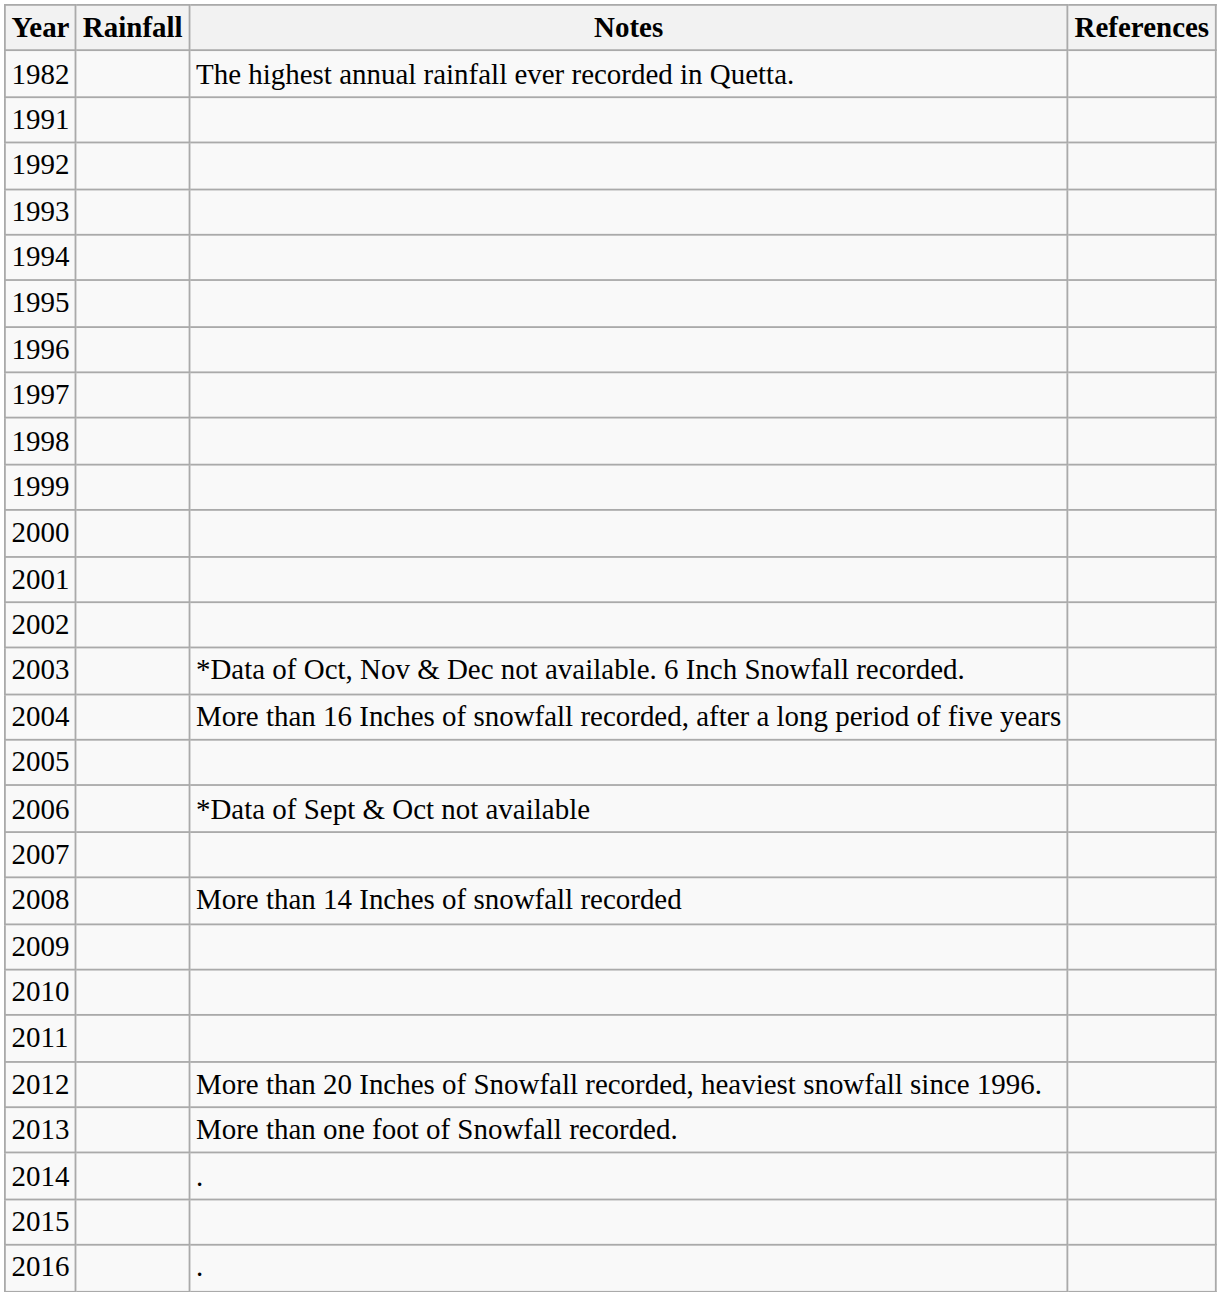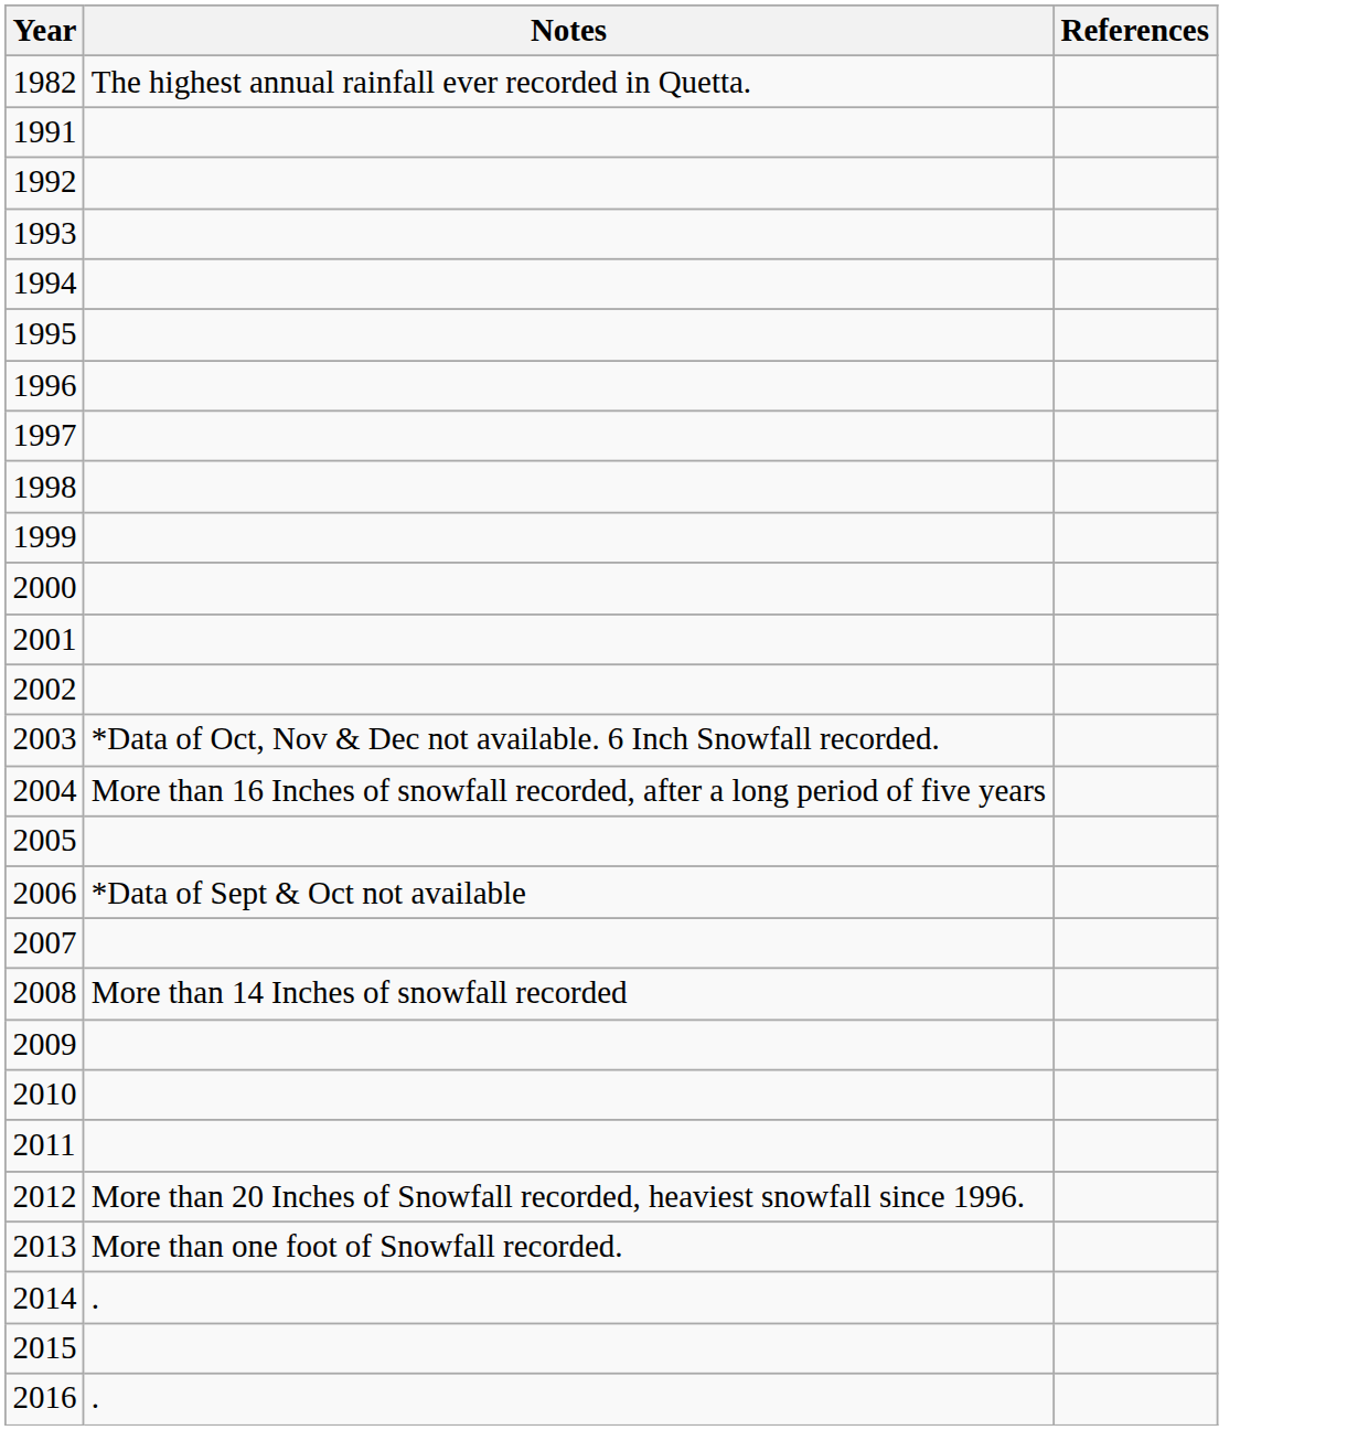- column: Rainfall
